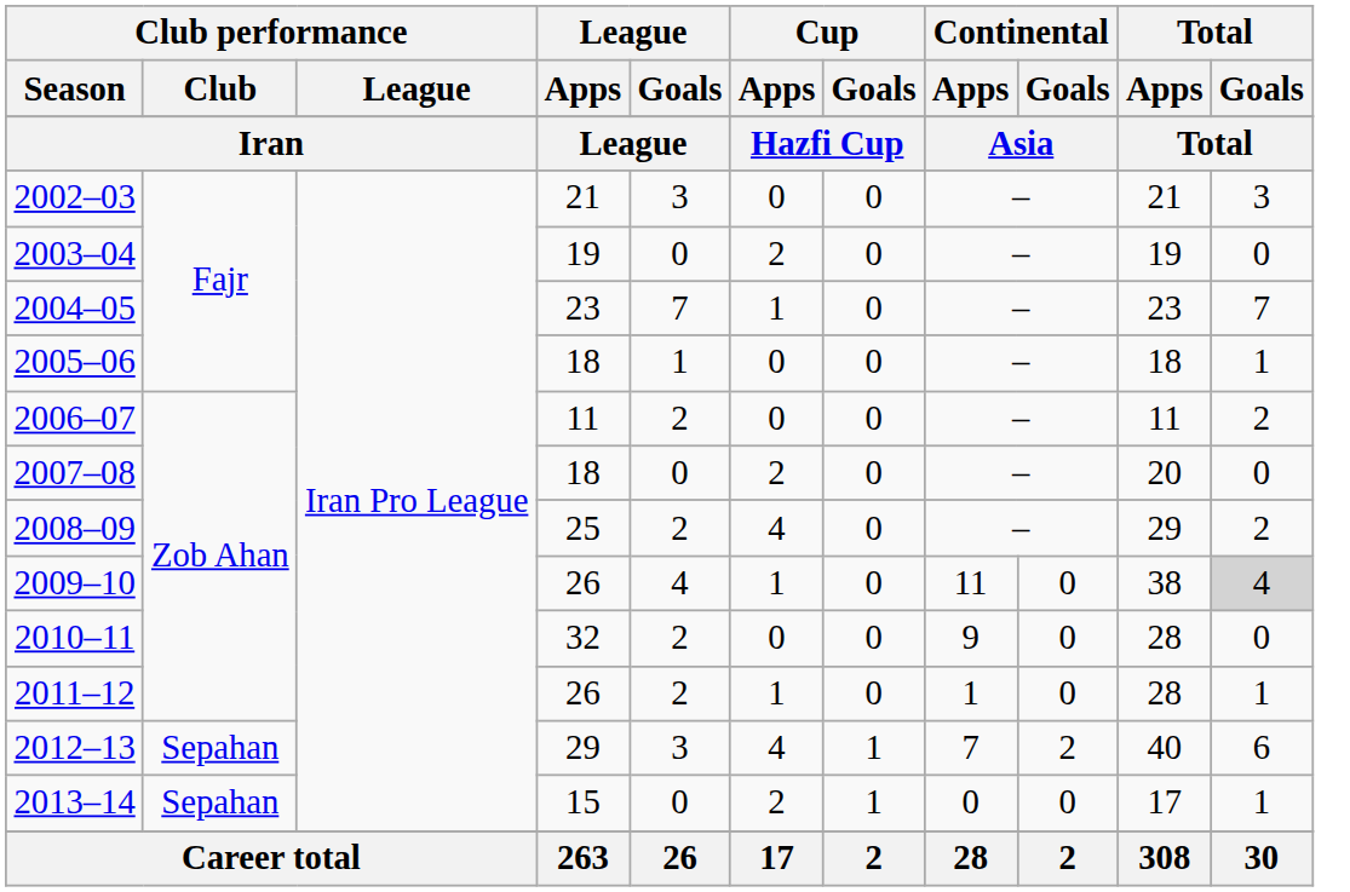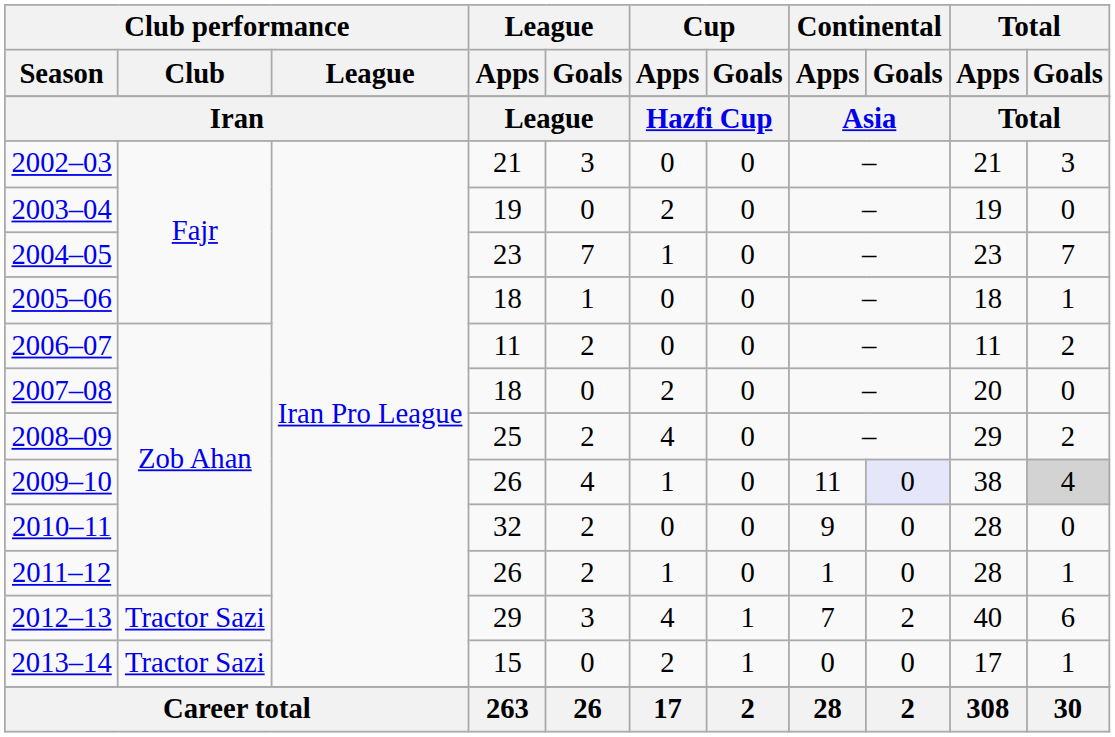2009–10 | Continental / Goals: no background -> lavender background
2012–13 | Club performance / Club: Sepahan -> Tractor Sazi
2013–14 | Club performance / Club: Sepahan -> Tractor Sazi
